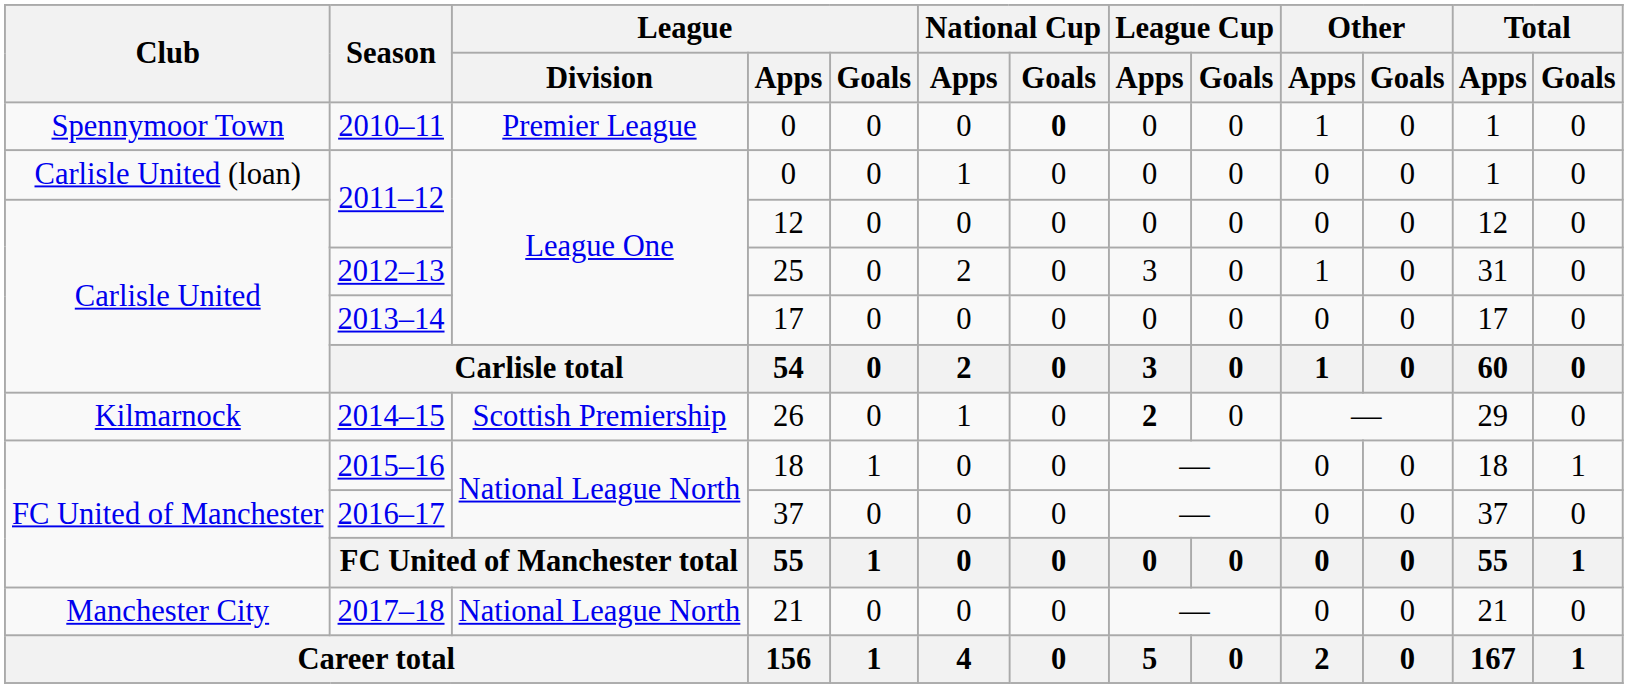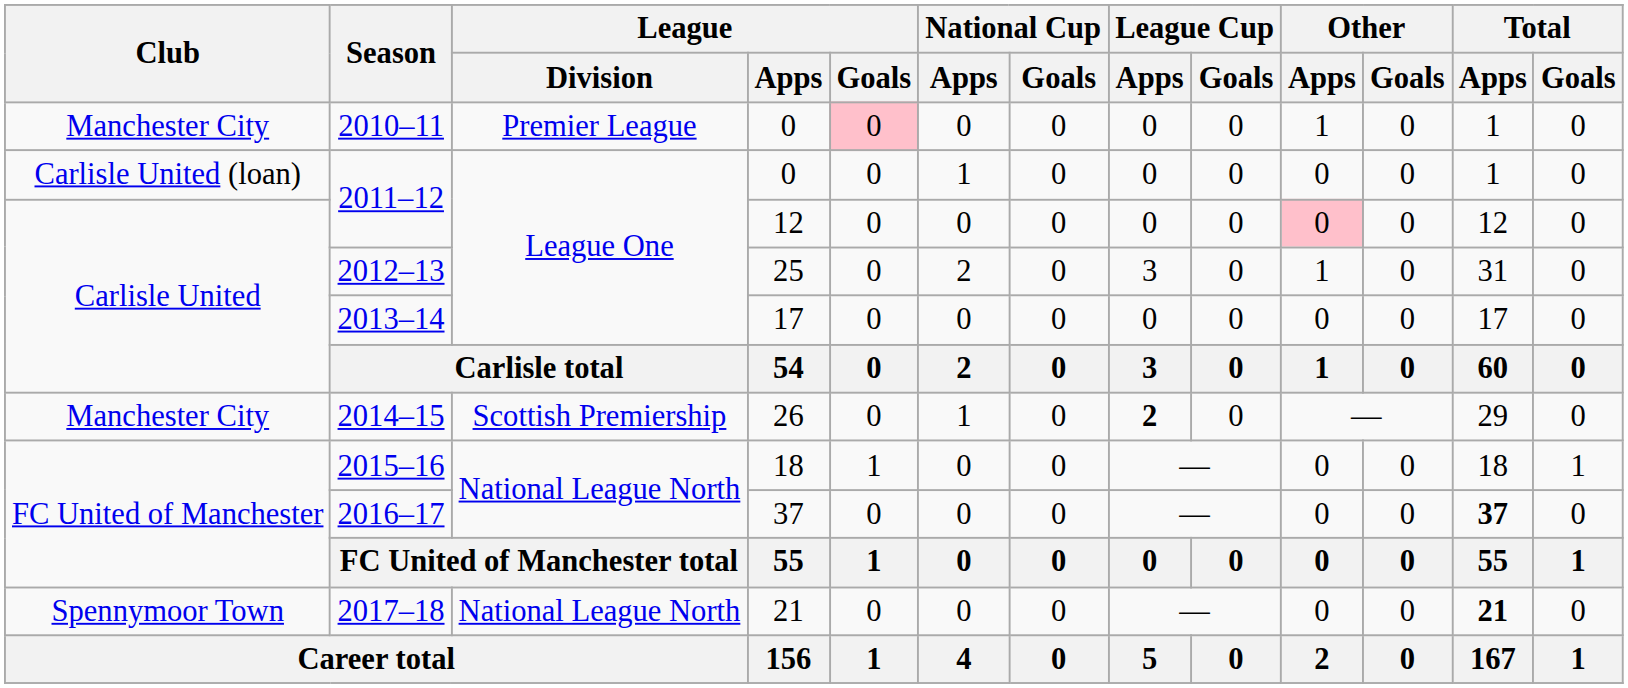2010–11 | Club: Spennymoor Town -> Manchester City
2010–11 | League / Goals: no background -> pink background
2010–11 | National Cup / Goals: bold -> normal
2011–12 / 12 | Other / Apps: no background -> pink background
2014–15 | Club: Kilmarnock -> Manchester City
2016–17 | Total / Apps: normal -> bold
2017–18 | Club: Manchester City -> Spennymoor Town
2017–18 | Total / Apps: normal -> bold
